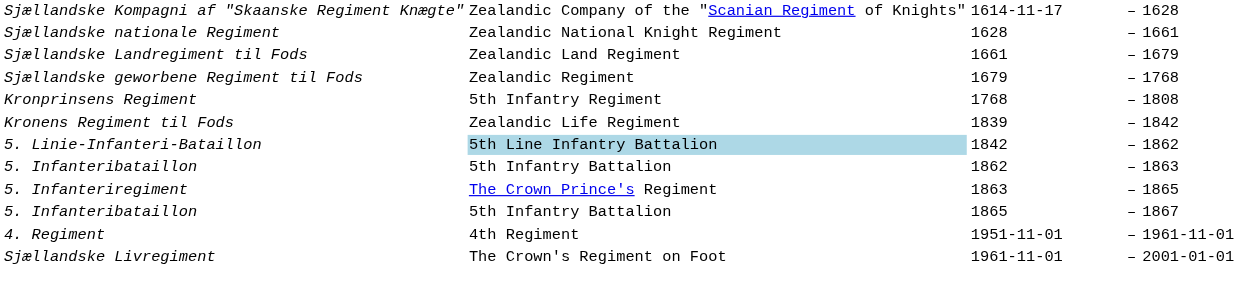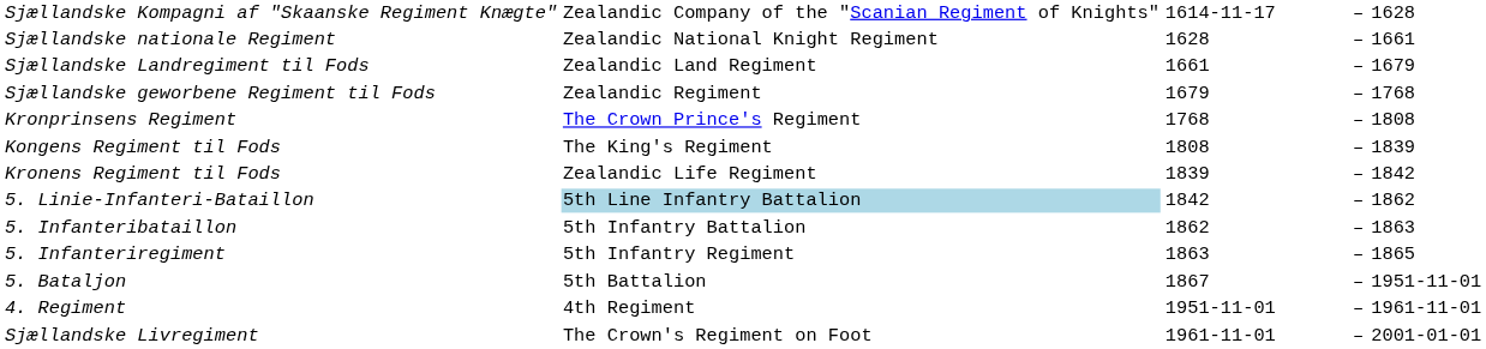Kronprinsens Regiment | column 2: 5th Infantry Regiment -> The Crown Prince's Regiment
+ row: Kongens Regiment til Fods | The King's Regiment | 1808 | – | 1839
5. Infanteriregiment | column 2: The Crown Prince's Regiment -> 5th Infantry Regiment
- row: 5. Infanteribataillon | 5th Infantry Battalion | 1865 | – | 1867
+ row: 5. Bataljon | 5th Battalion | 1867 | – | 1951-11-01
